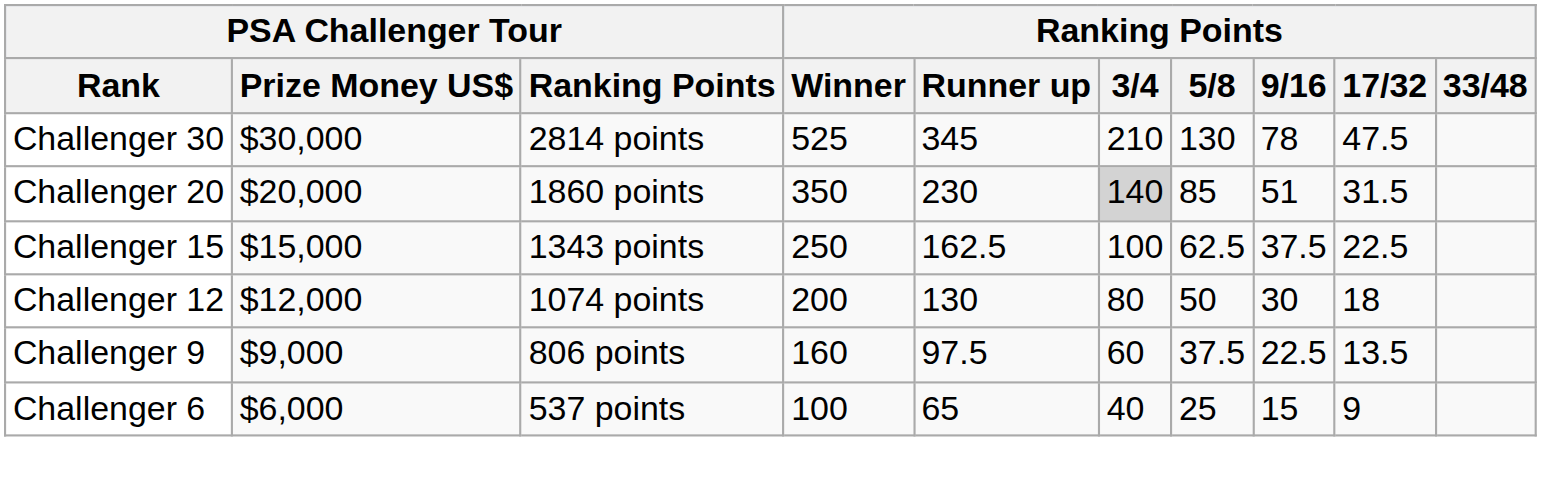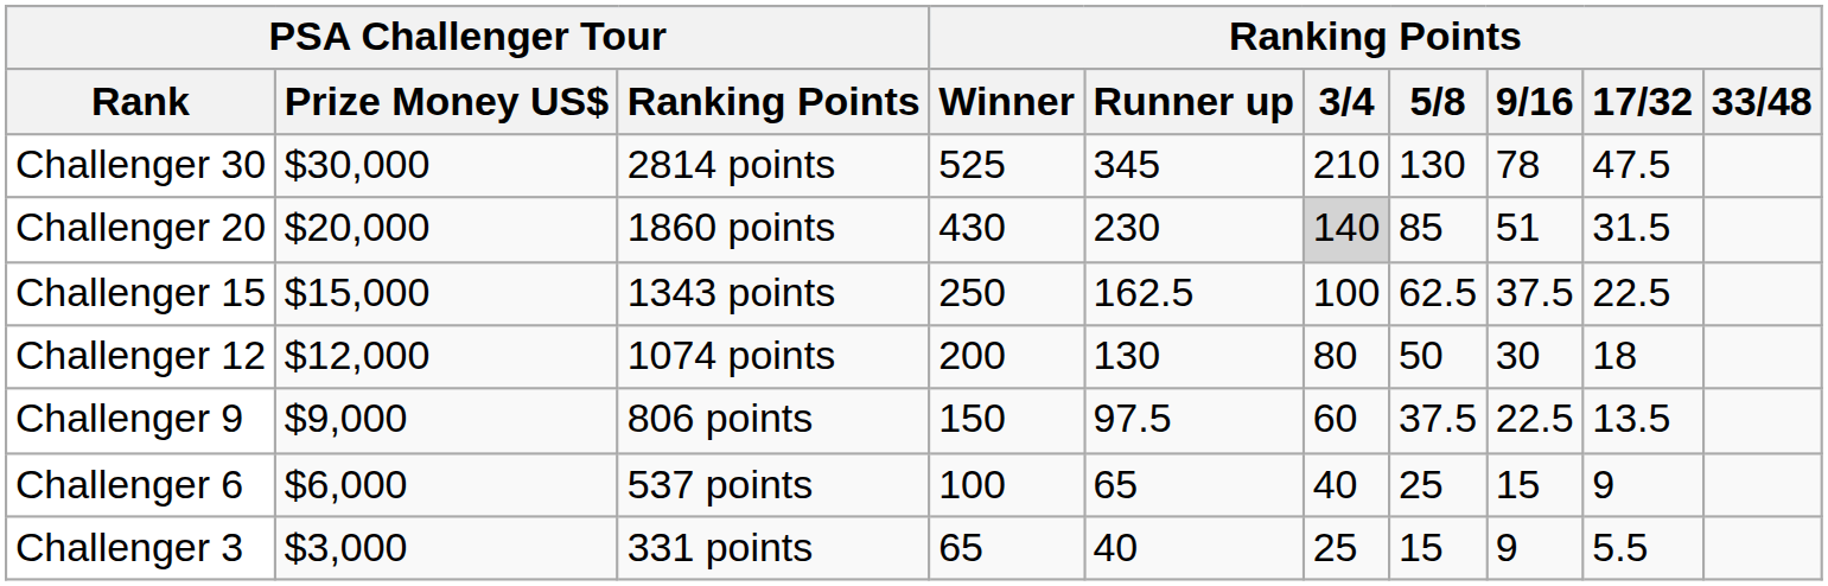Challenger 20 | Ranking Points / Winner: 350 -> 430
Challenger 9 | Ranking Points / Winner: 160 -> 150
+ row: Challenger 3 | $3,000 | 331 points | 65 | 40 | 25 | 15 | 9 | 5.5
